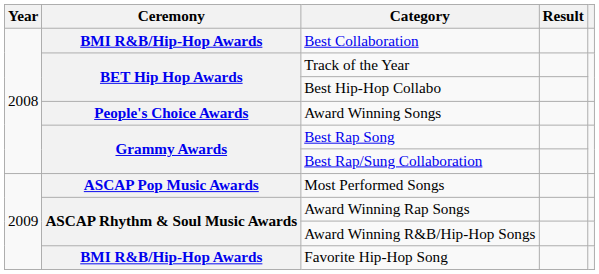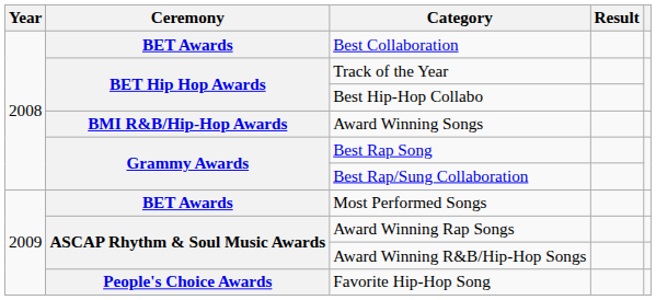Best Collaboration | Ceremony: BMI R&B/Hip-Hop Awards -> BET Awards
Award Winning Songs | Ceremony: People's Choice Awards -> BMI R&B/Hip-Hop Awards
Most Performed Songs | Ceremony: ASCAP Pop Music Awards -> BET Awards
Favorite Hip-Hop Song | Ceremony: BMI R&B/Hip-Hop Awards -> People's Choice Awards
